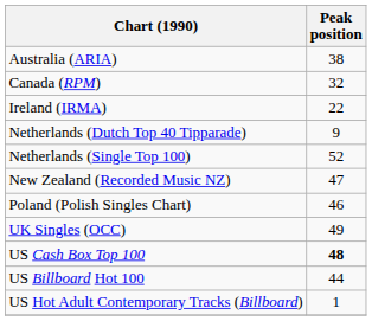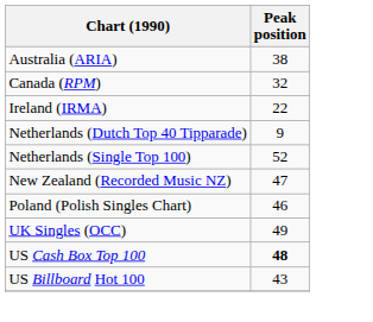US Billboard Hot 100 | Peak position: 44 -> 43
- row: US Hot Adult Contemporary Tracks (Billboard) | 1
